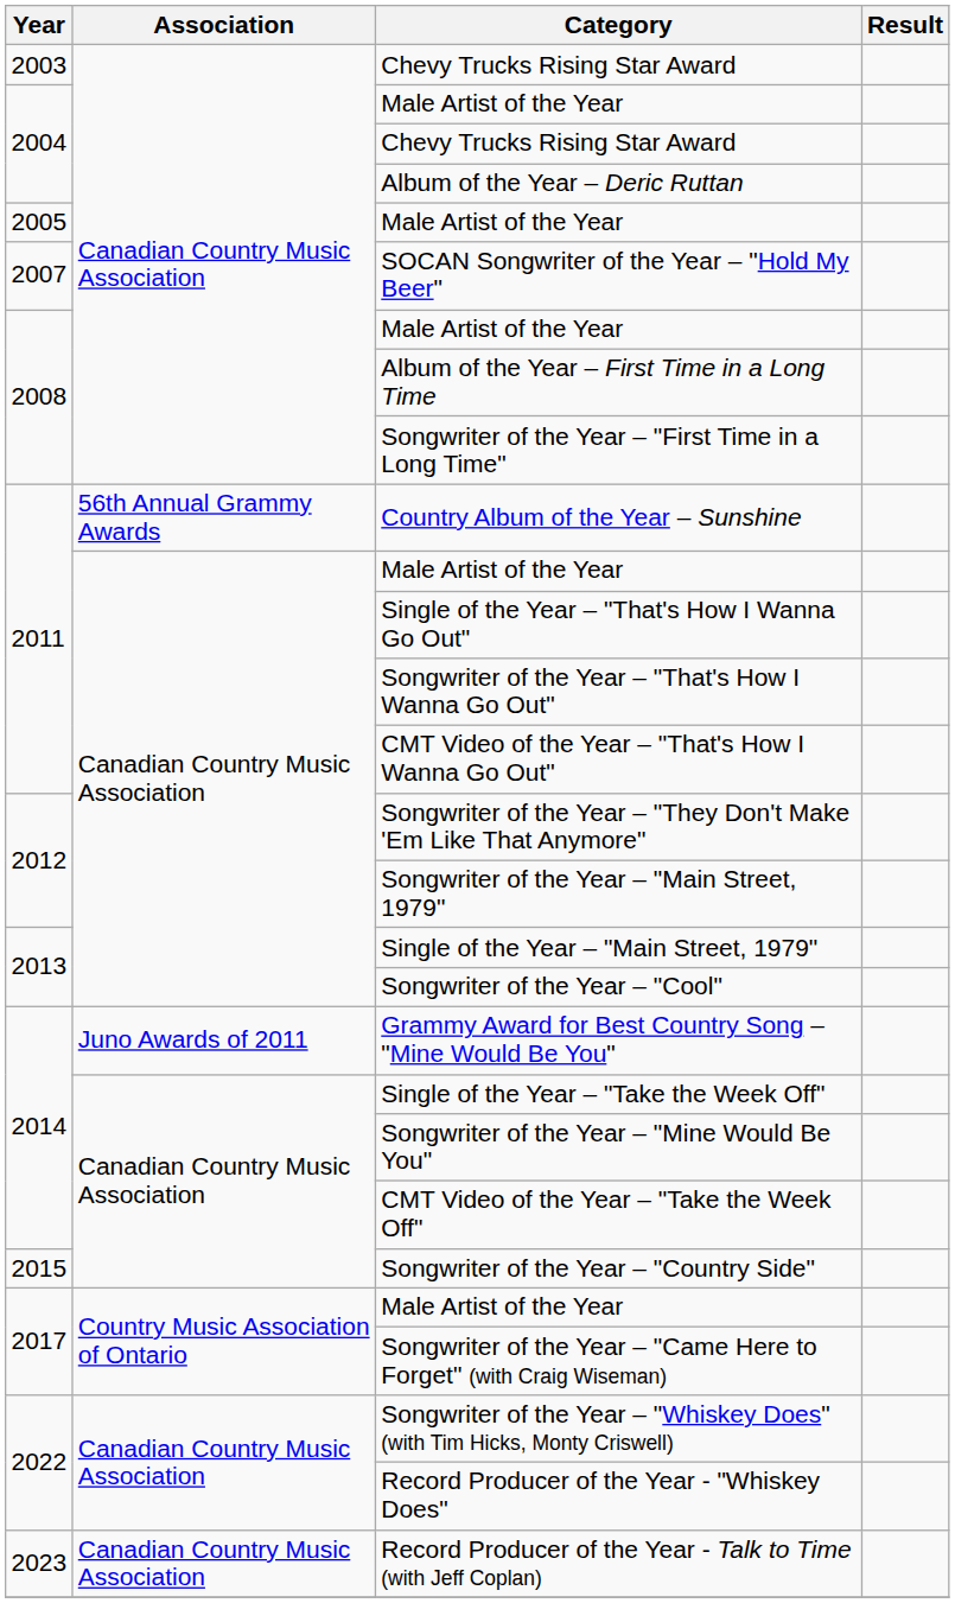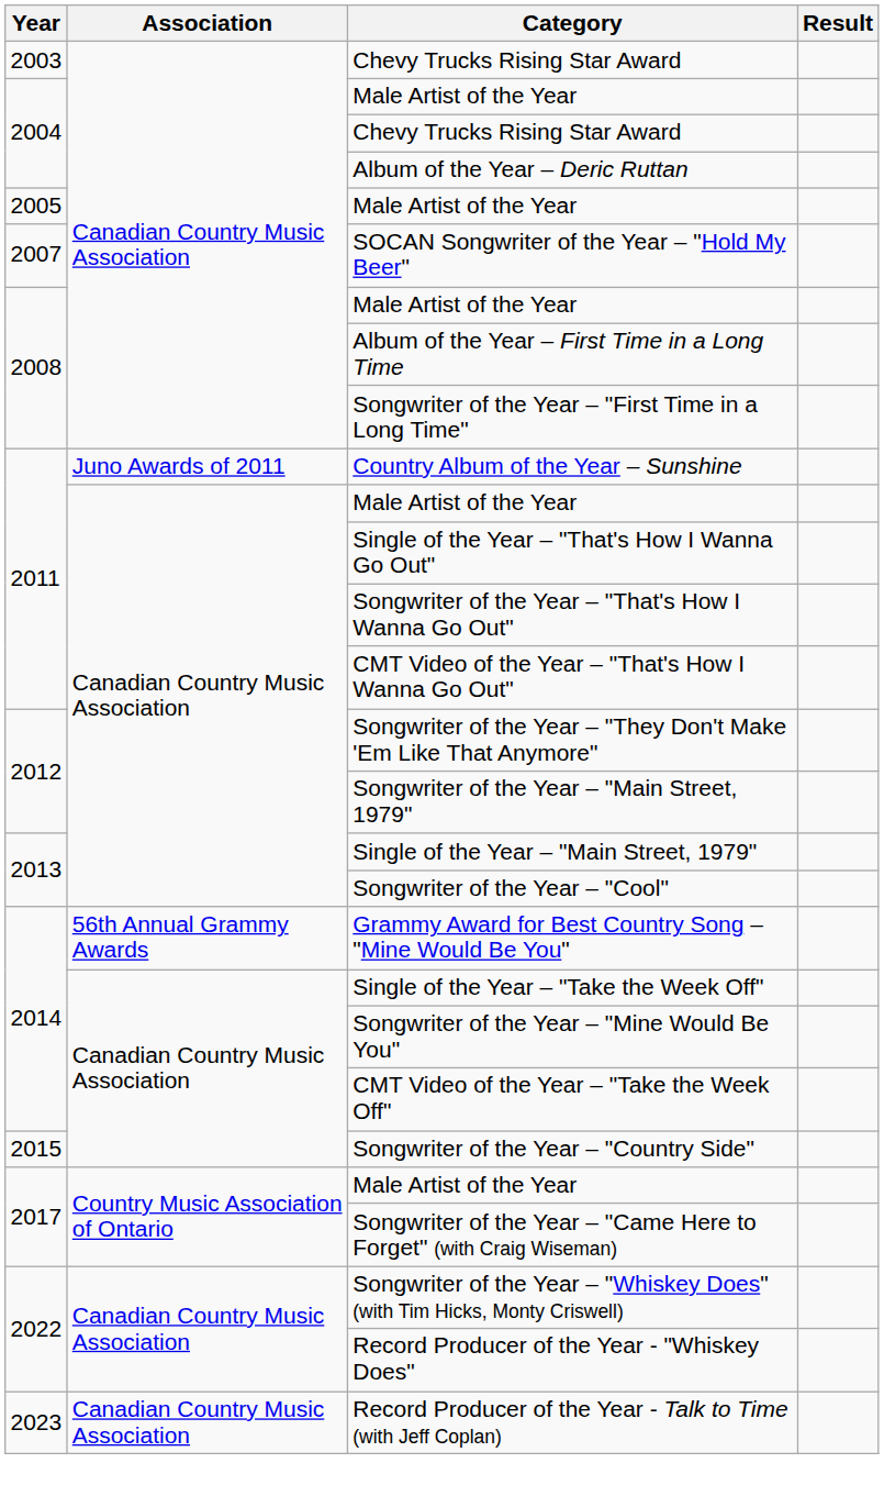Country Album of the Year – Sunshine | Association: 56th Annual Grammy Awards -> Juno Awards of 2011
Grammy Award for Best Country Song – "Mine Would Be You" | Association: Juno Awards of 2011 -> 56th Annual Grammy Awards
